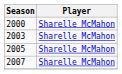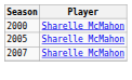- row: 2003 | Sharelle McMahon
